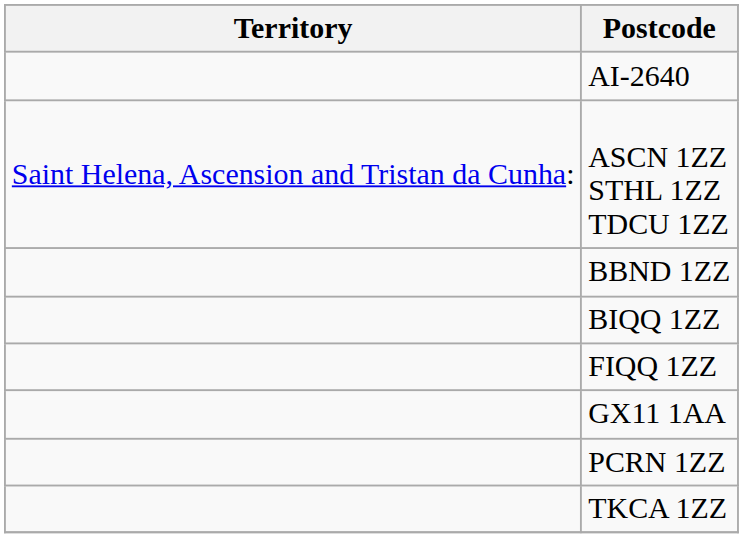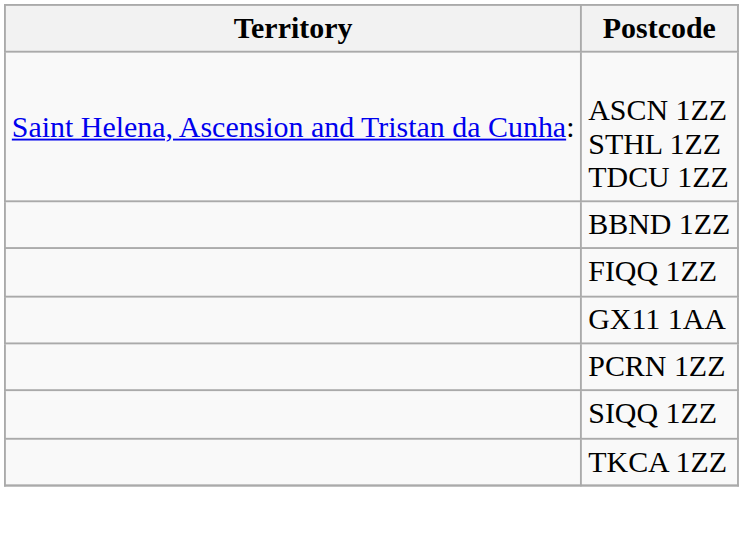- row: AI-2640
- row: BIQQ 1ZZ
+ row: SIQQ 1ZZ
